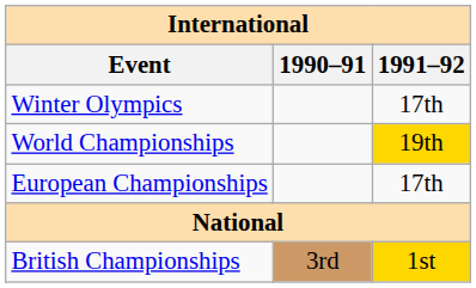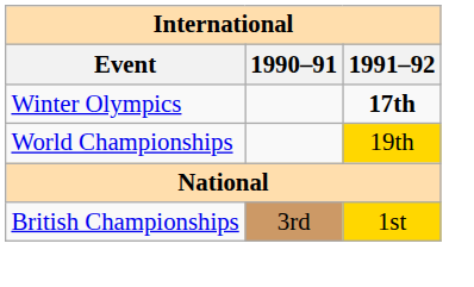Winter Olympics | 1991–92: normal -> bold
- row: European Championships | 17th
